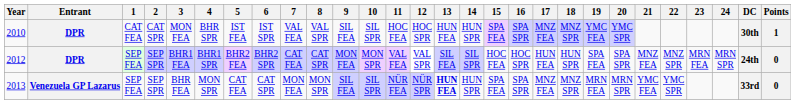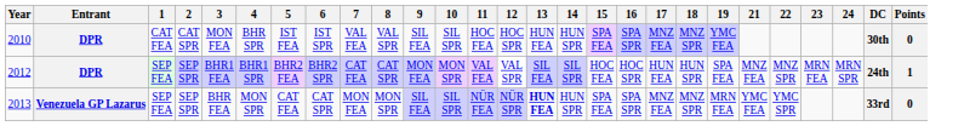- column: 20 | YMC SPR | SPA SPR | MRN SPR
2010 | Points: 1 -> 0
2012 | Points: 0 -> 1
